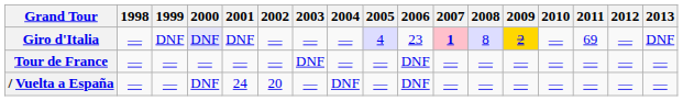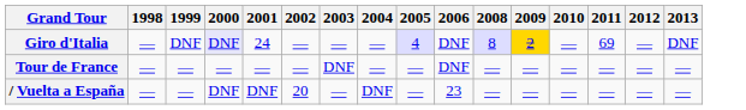- column: 2007 | 1 | — | —
Giro d'Italia | 2001: DNF -> 24
Giro d'Italia | 2006: 23 -> DNF
/ Vuelta a España | 2001: 24 -> DNF
/ Vuelta a España | 2006: DNF -> 23
